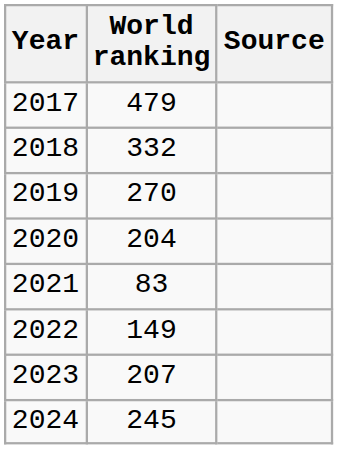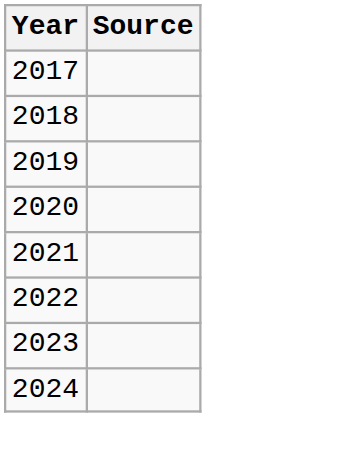- column: World ranking | 479 | 332 | 270 | 204 | 83 | 149 | 207 | 245
